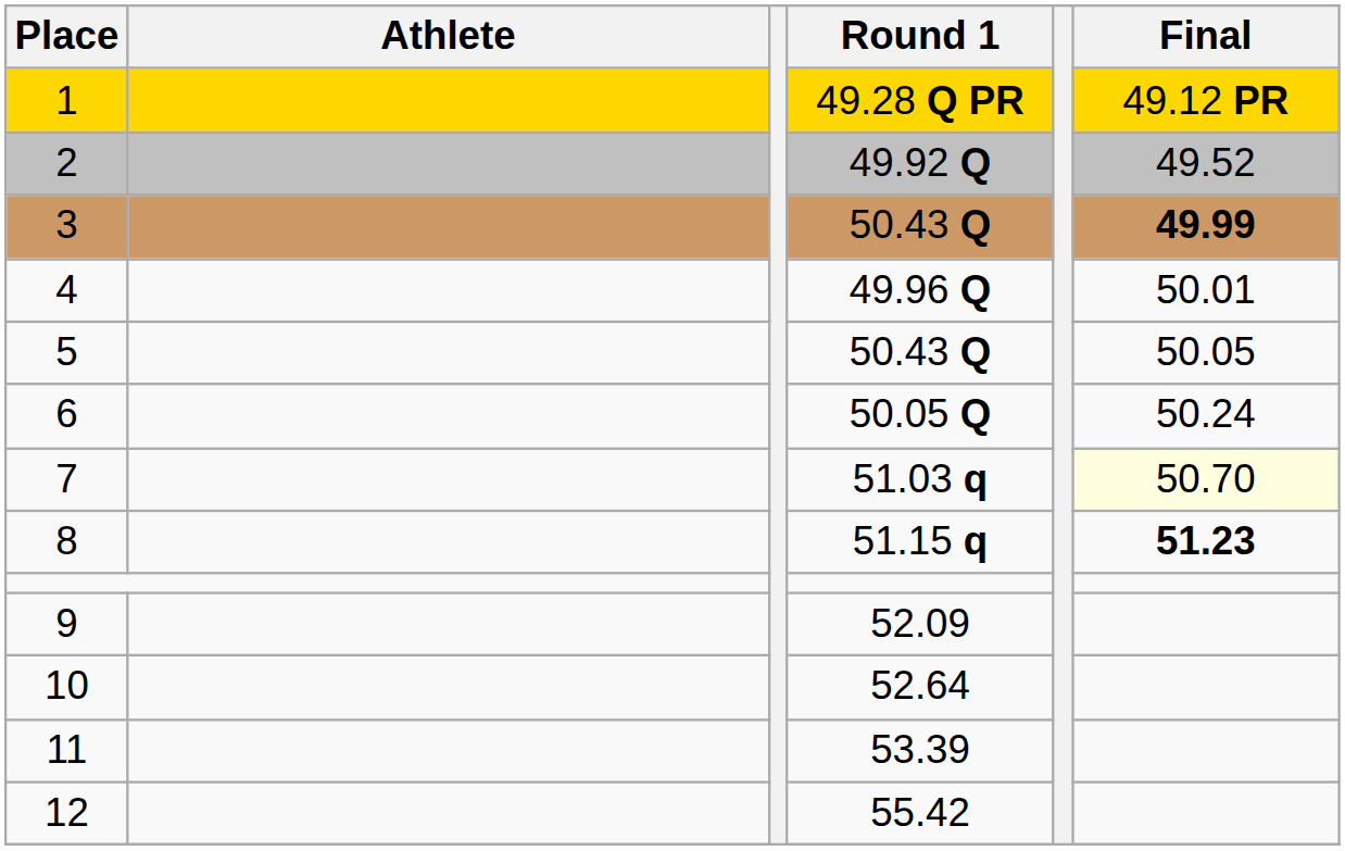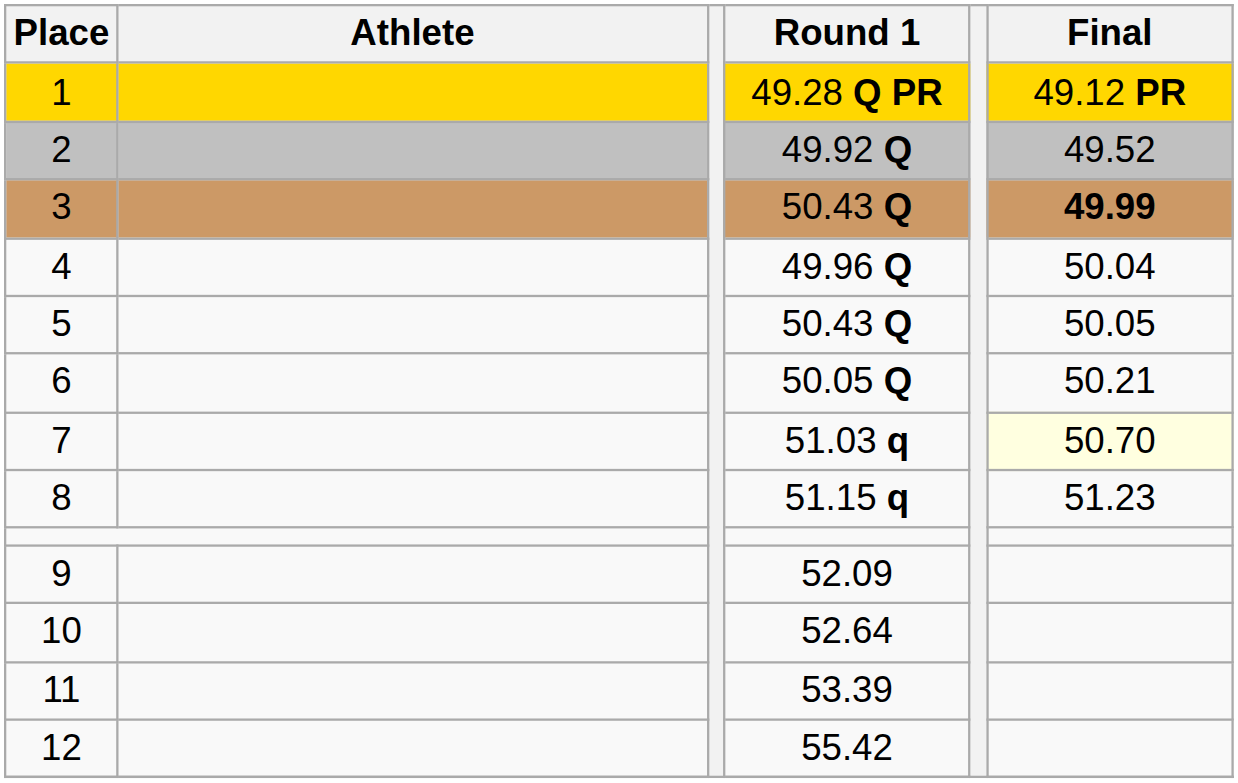4 | Final: 50.01 -> 50.04
6 | Final: 50.24 -> 50.21
8 | Final: bold -> normal
